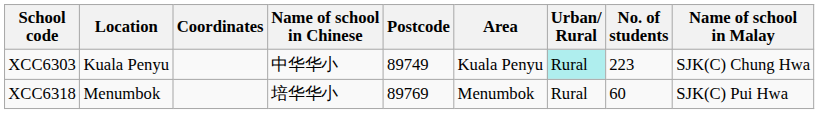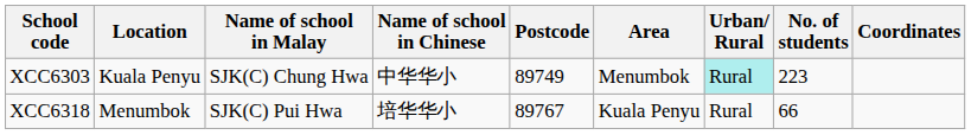columns swapped: Name of school in Malay <-> Coordinates
XCC6303 | Area: Kuala Penyu -> Menumbok
XCC6318 | Postcode: 89769 -> 89767
XCC6318 | Area: Menumbok -> Kuala Penyu
XCC6318 | No. of students: 60 -> 66
